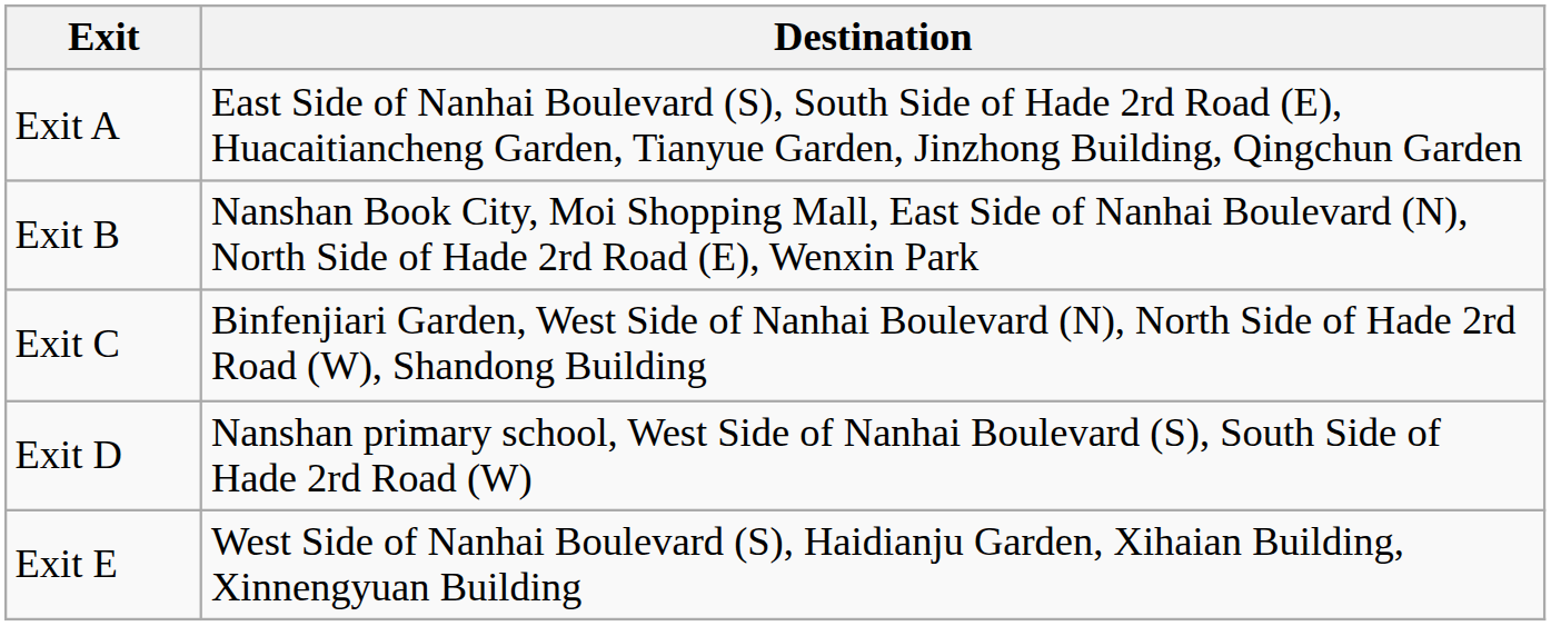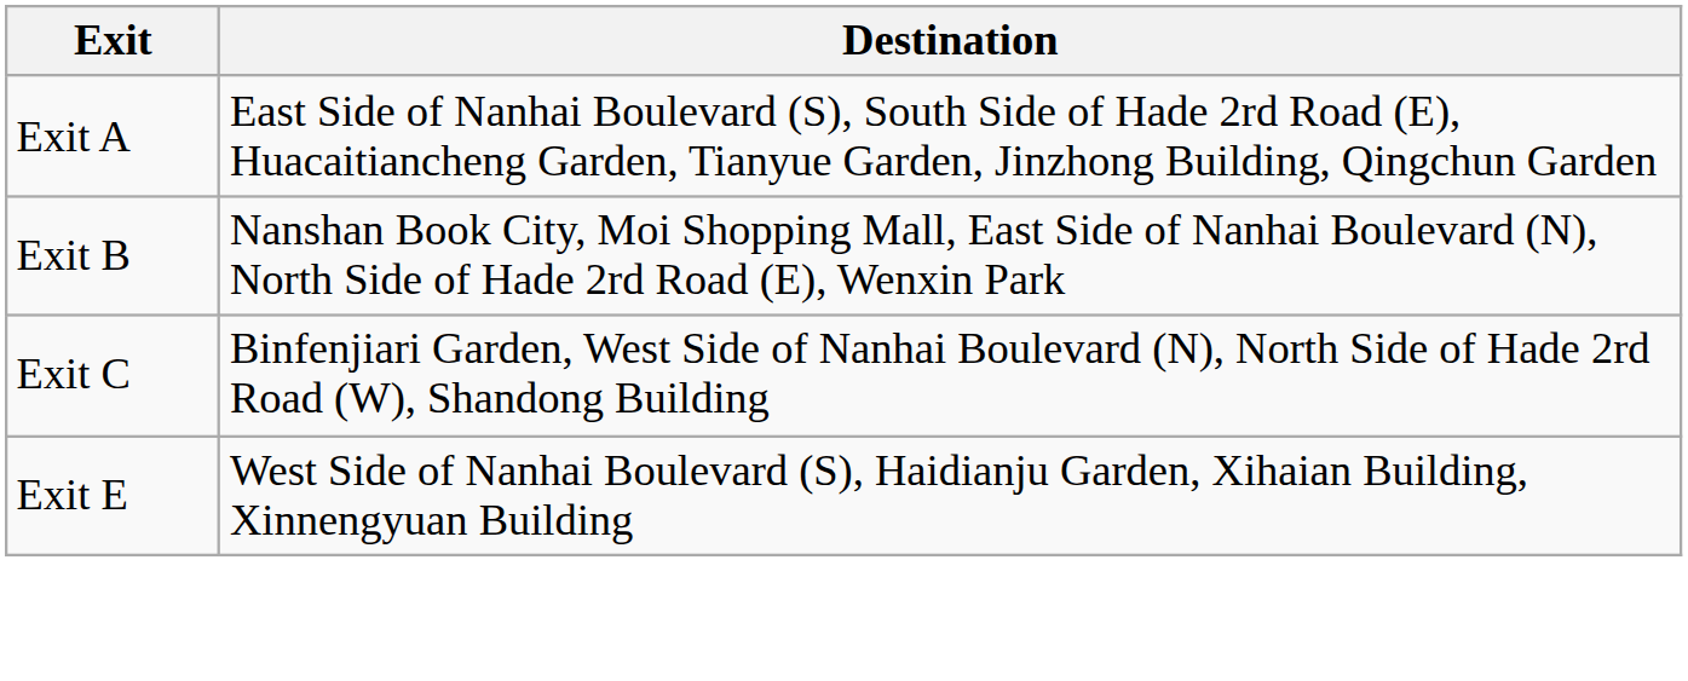- row: Exit D | Nanshan primary school, West Side of Nanhai Boulevard (S), South Side of Hade 2rd Road (W)
